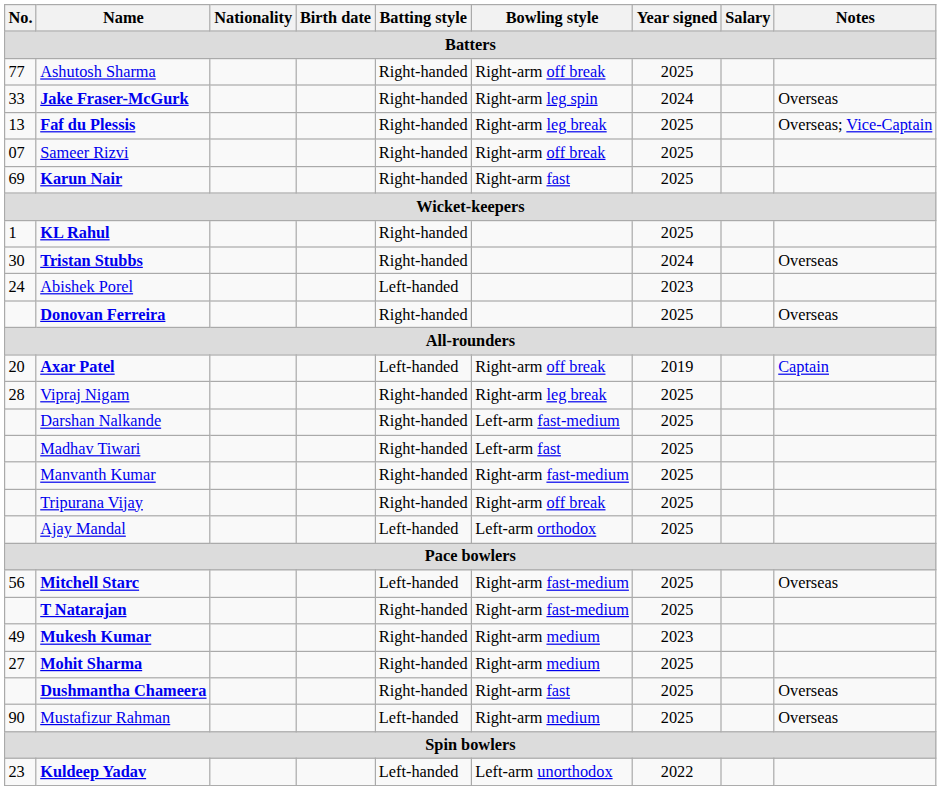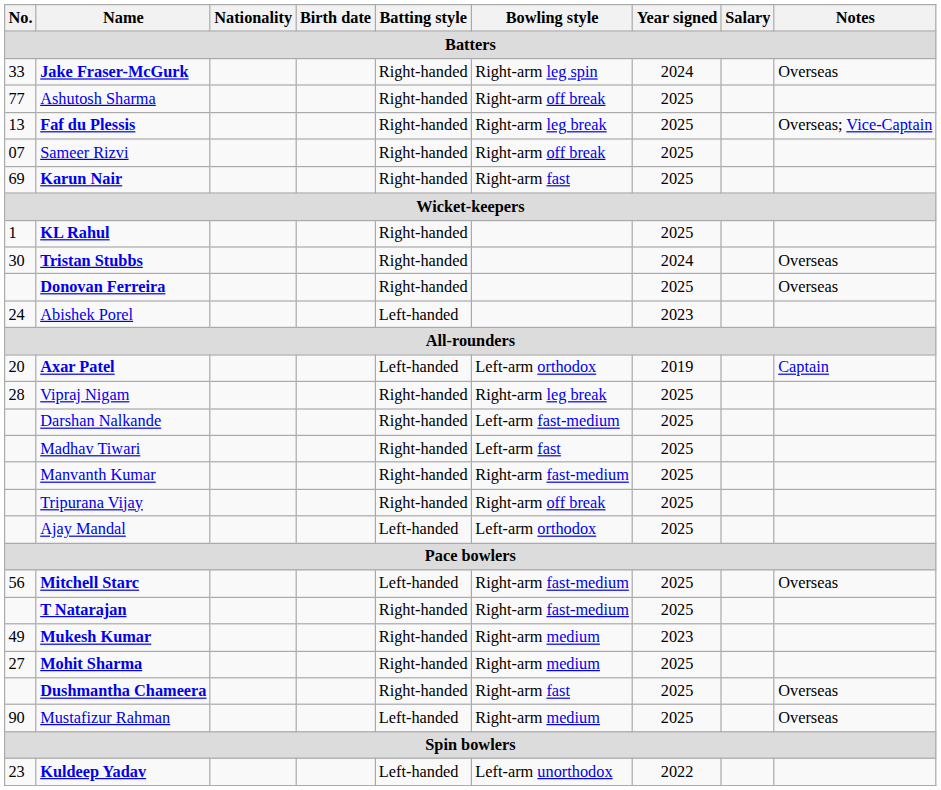rows swapped: Jake Fraser-McGurk <-> Ashutosh Sharma
rows swapped: Abishek Porel <-> Donovan Ferreira
Axar Patel | Bowling style: Right-arm off break -> Left-arm orthodox
